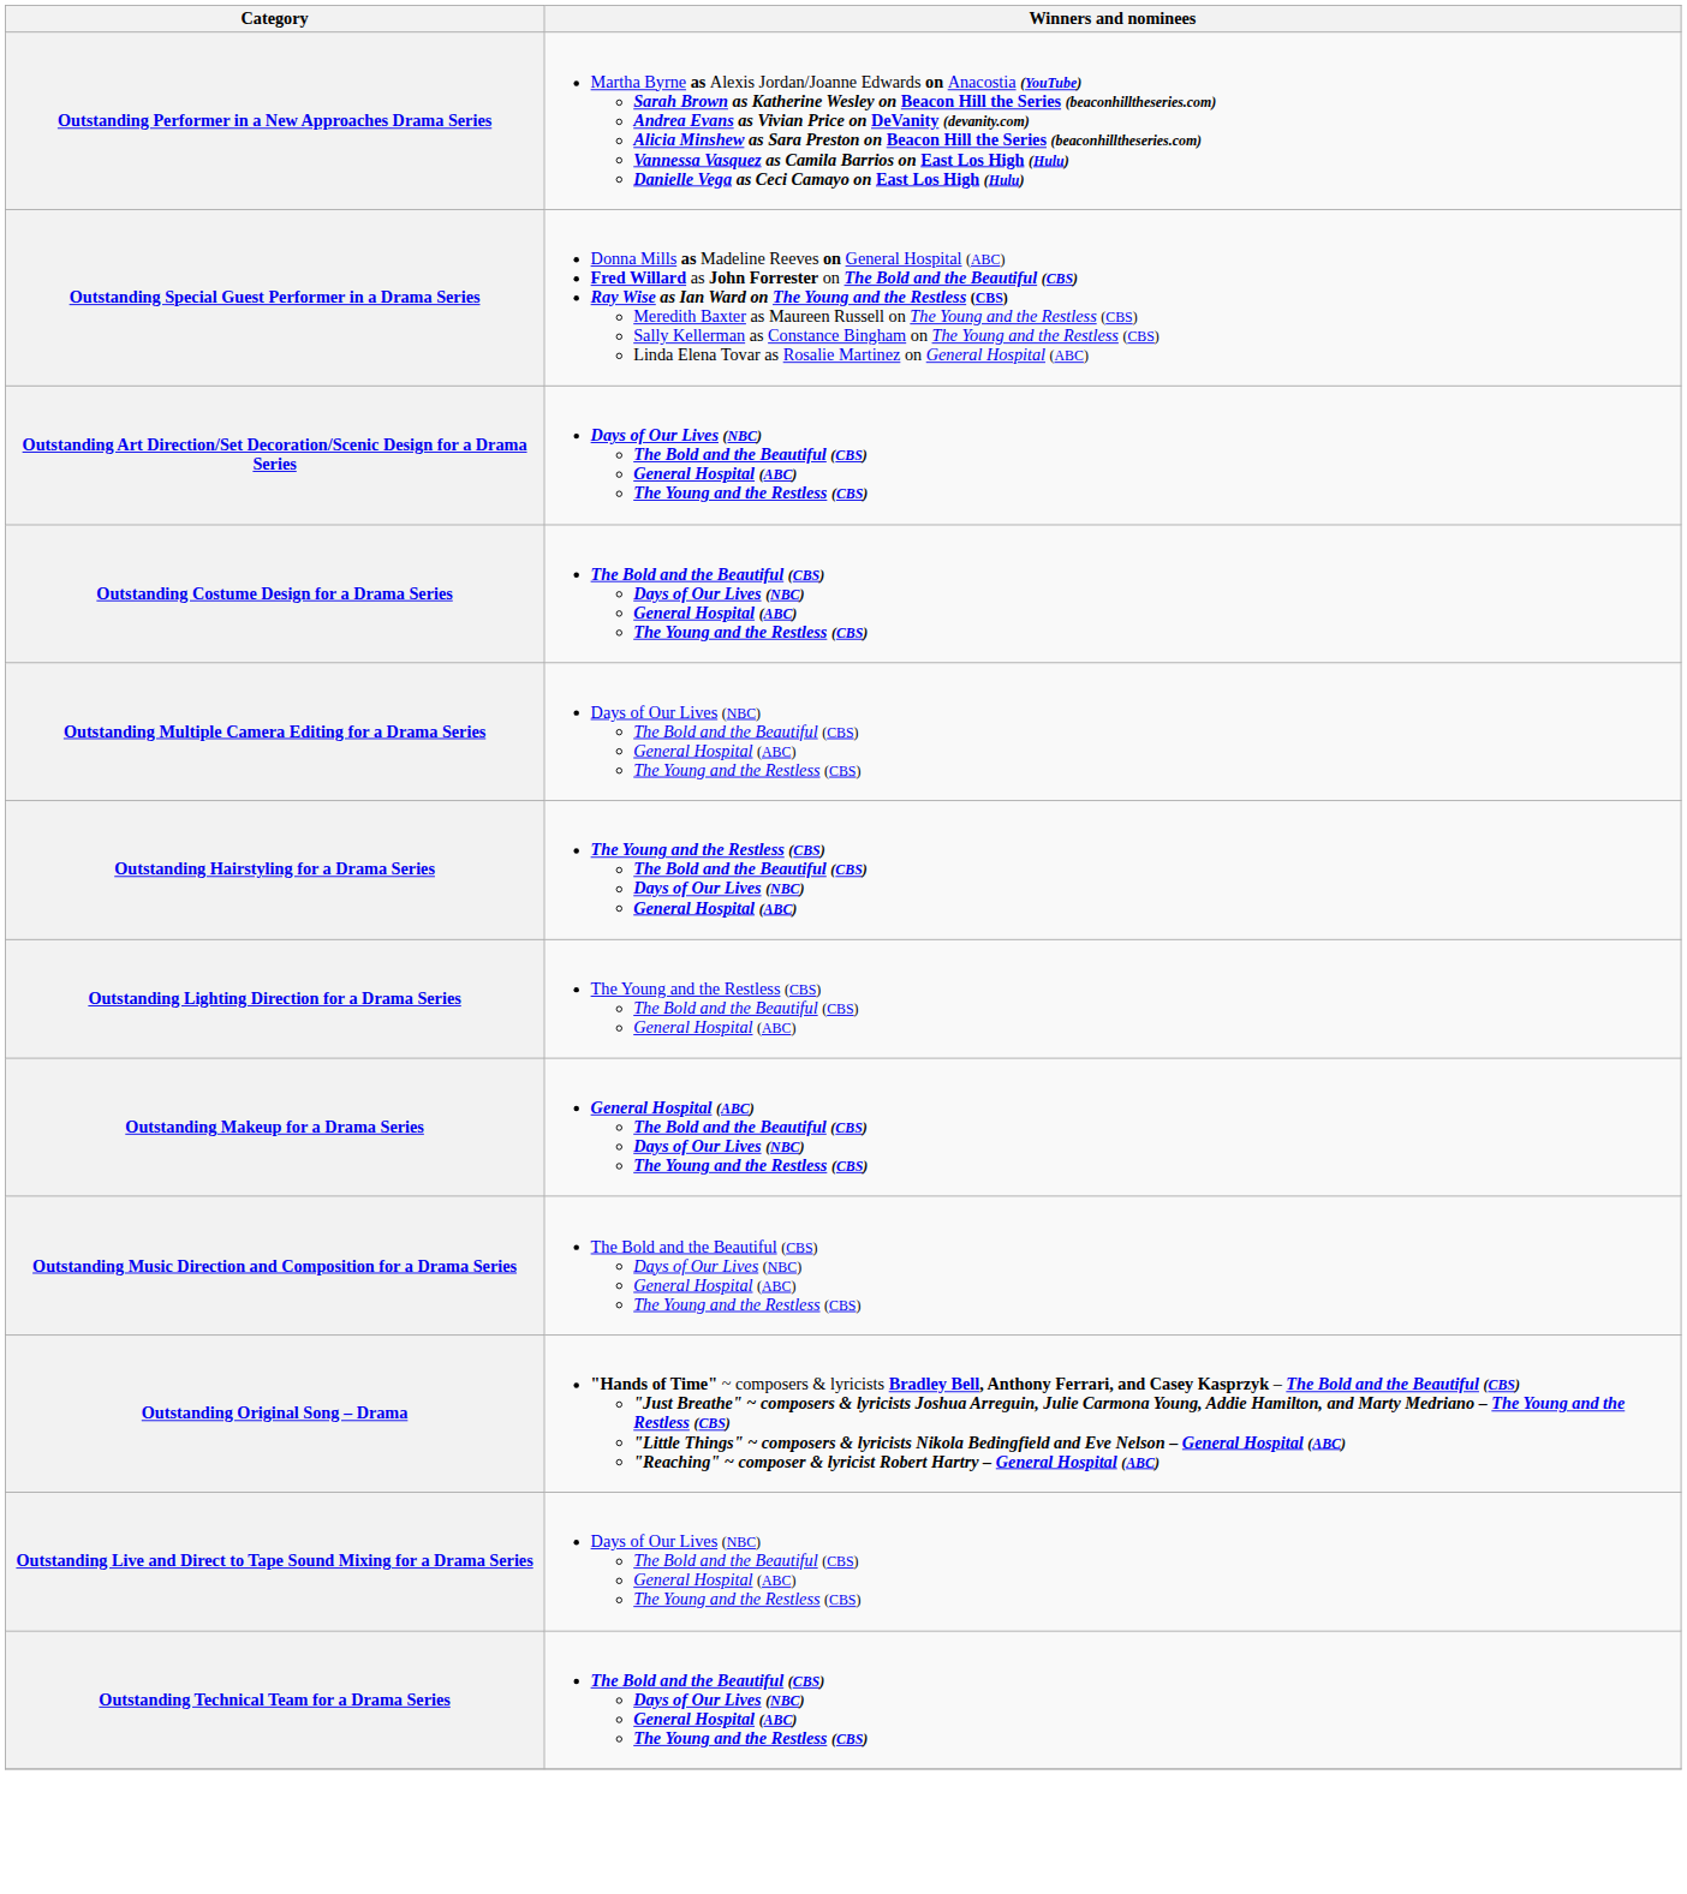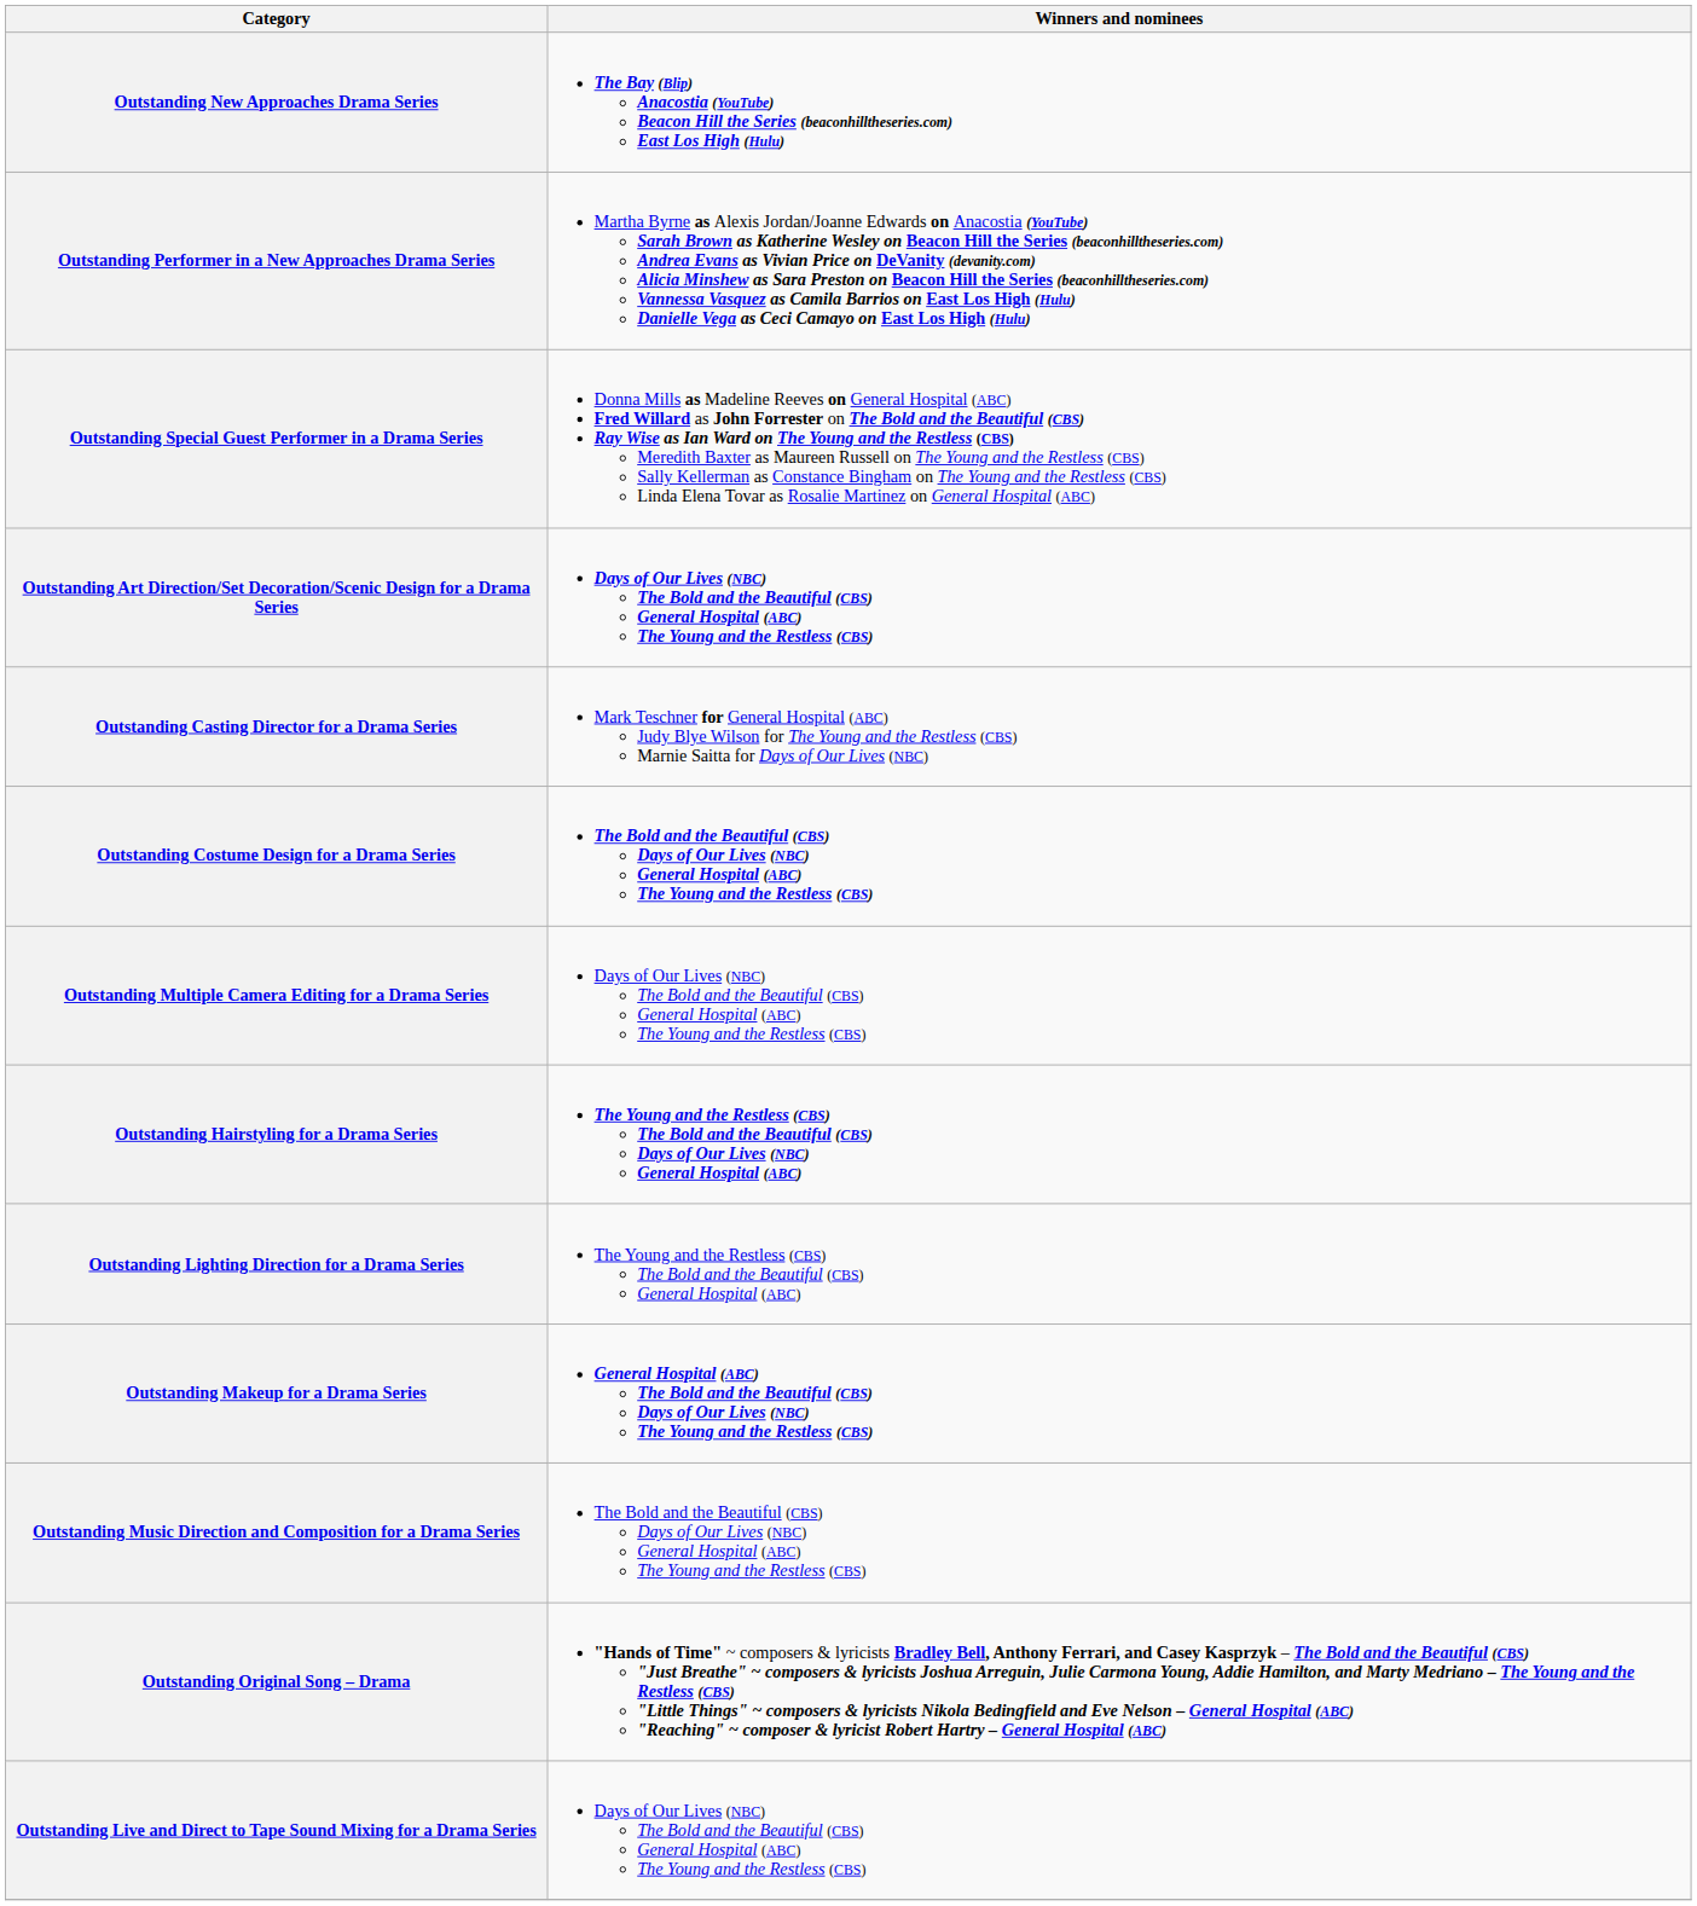+ row: Outstanding New Approaches Drama Series | The Bay (Blip) Anacostia (YouTube) Beacon Hill the Series (beaconhilltheseries.com) East Los High (Hulu)
+ row: Outstanding Casting Director for a Drama Series | Mark Teschner for General Hospital (ABC) Judy Blye Wilson for The Young and the Restless (CBS) Marnie Saitta for Days of Our Lives (NBC)
- row: Outstanding Technical Team for a Drama Series | The Bold and the Beautiful (CBS) Days of Our Lives (NBC) General Hospital (ABC) The Young and the Restless (CBS)
